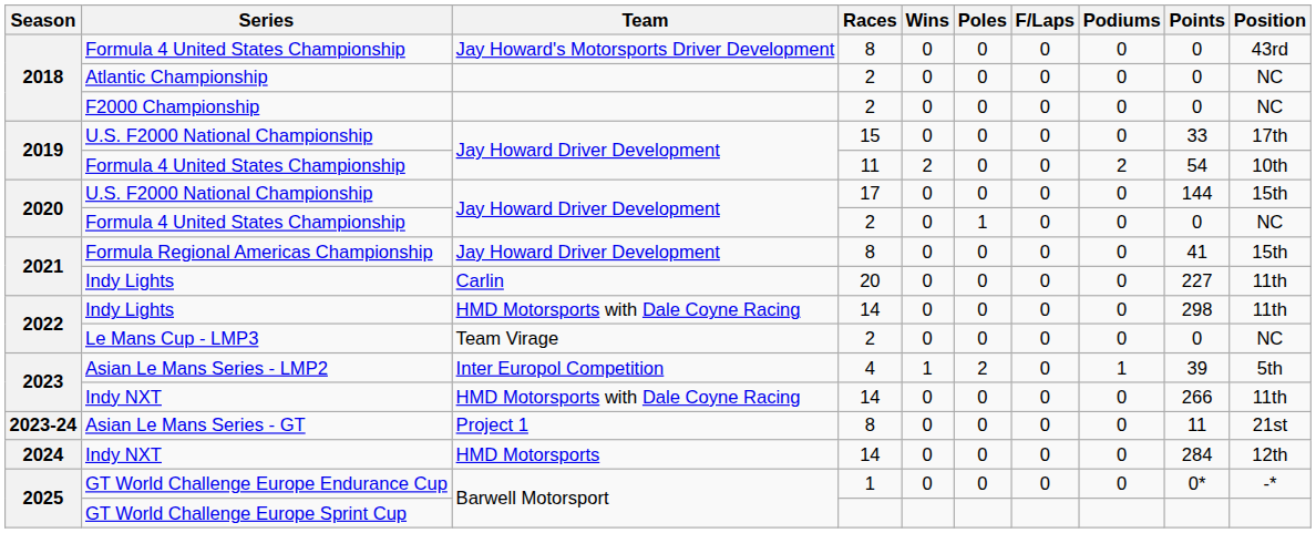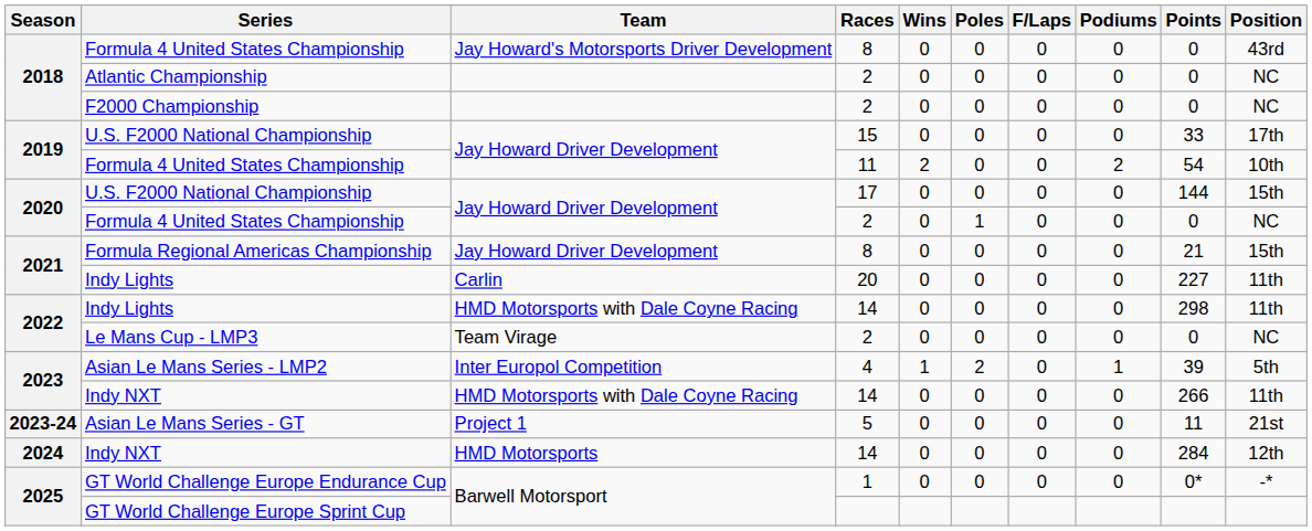Formula Regional Americas Championship | Points: 41 -> 21
Asian Le Mans Series - GT | Races: 8 -> 5
